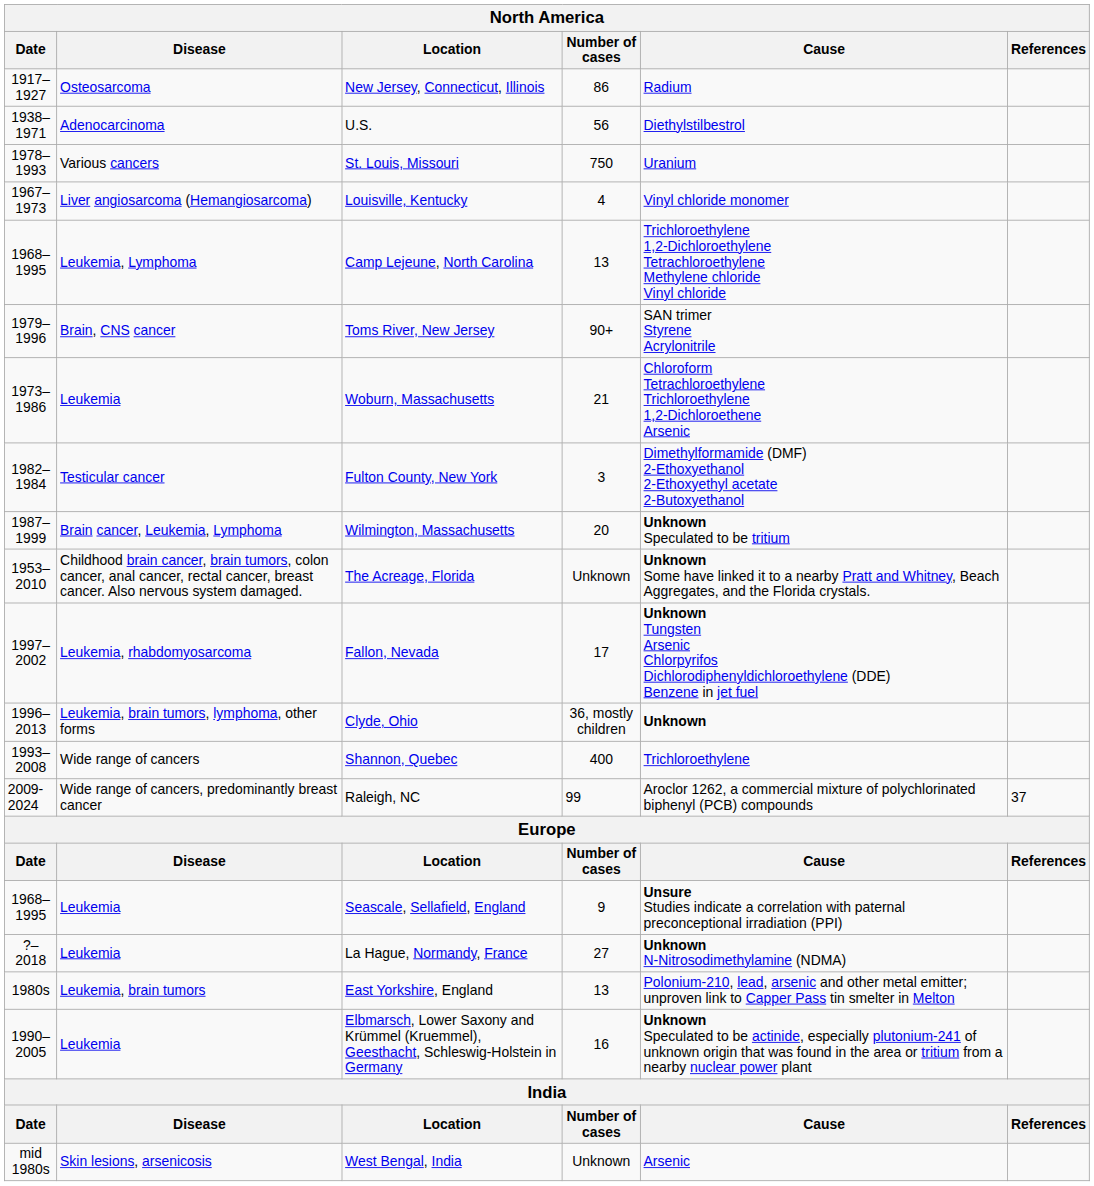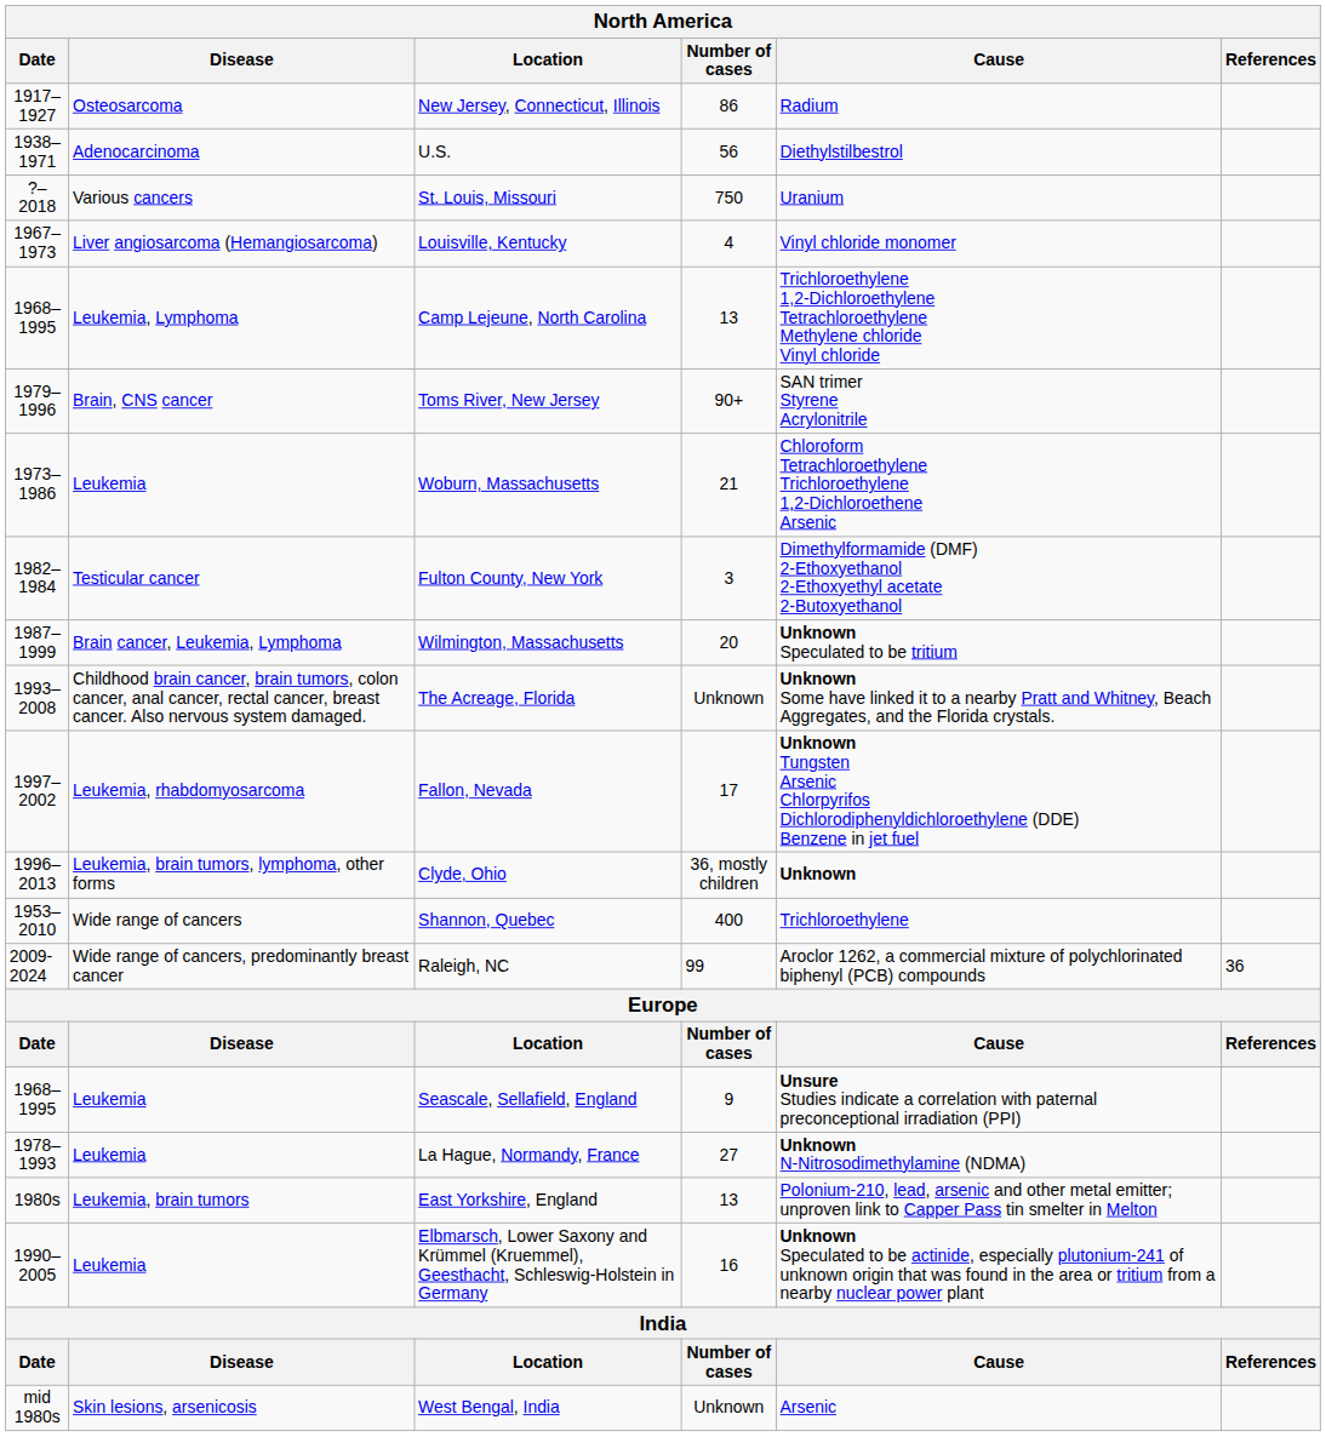St. Louis, Missouri | Date: 1978–1993 -> ?–2018
The Acreage, Florida | Date: 1953–2010 -> 1993–2008
Shannon, Quebec | Date: 1993–2008 -> 1953–2010
Raleigh, NC | References: 37 -> 36
La Hague, Normandy, France | Date: ?–2018 -> 1978–1993
